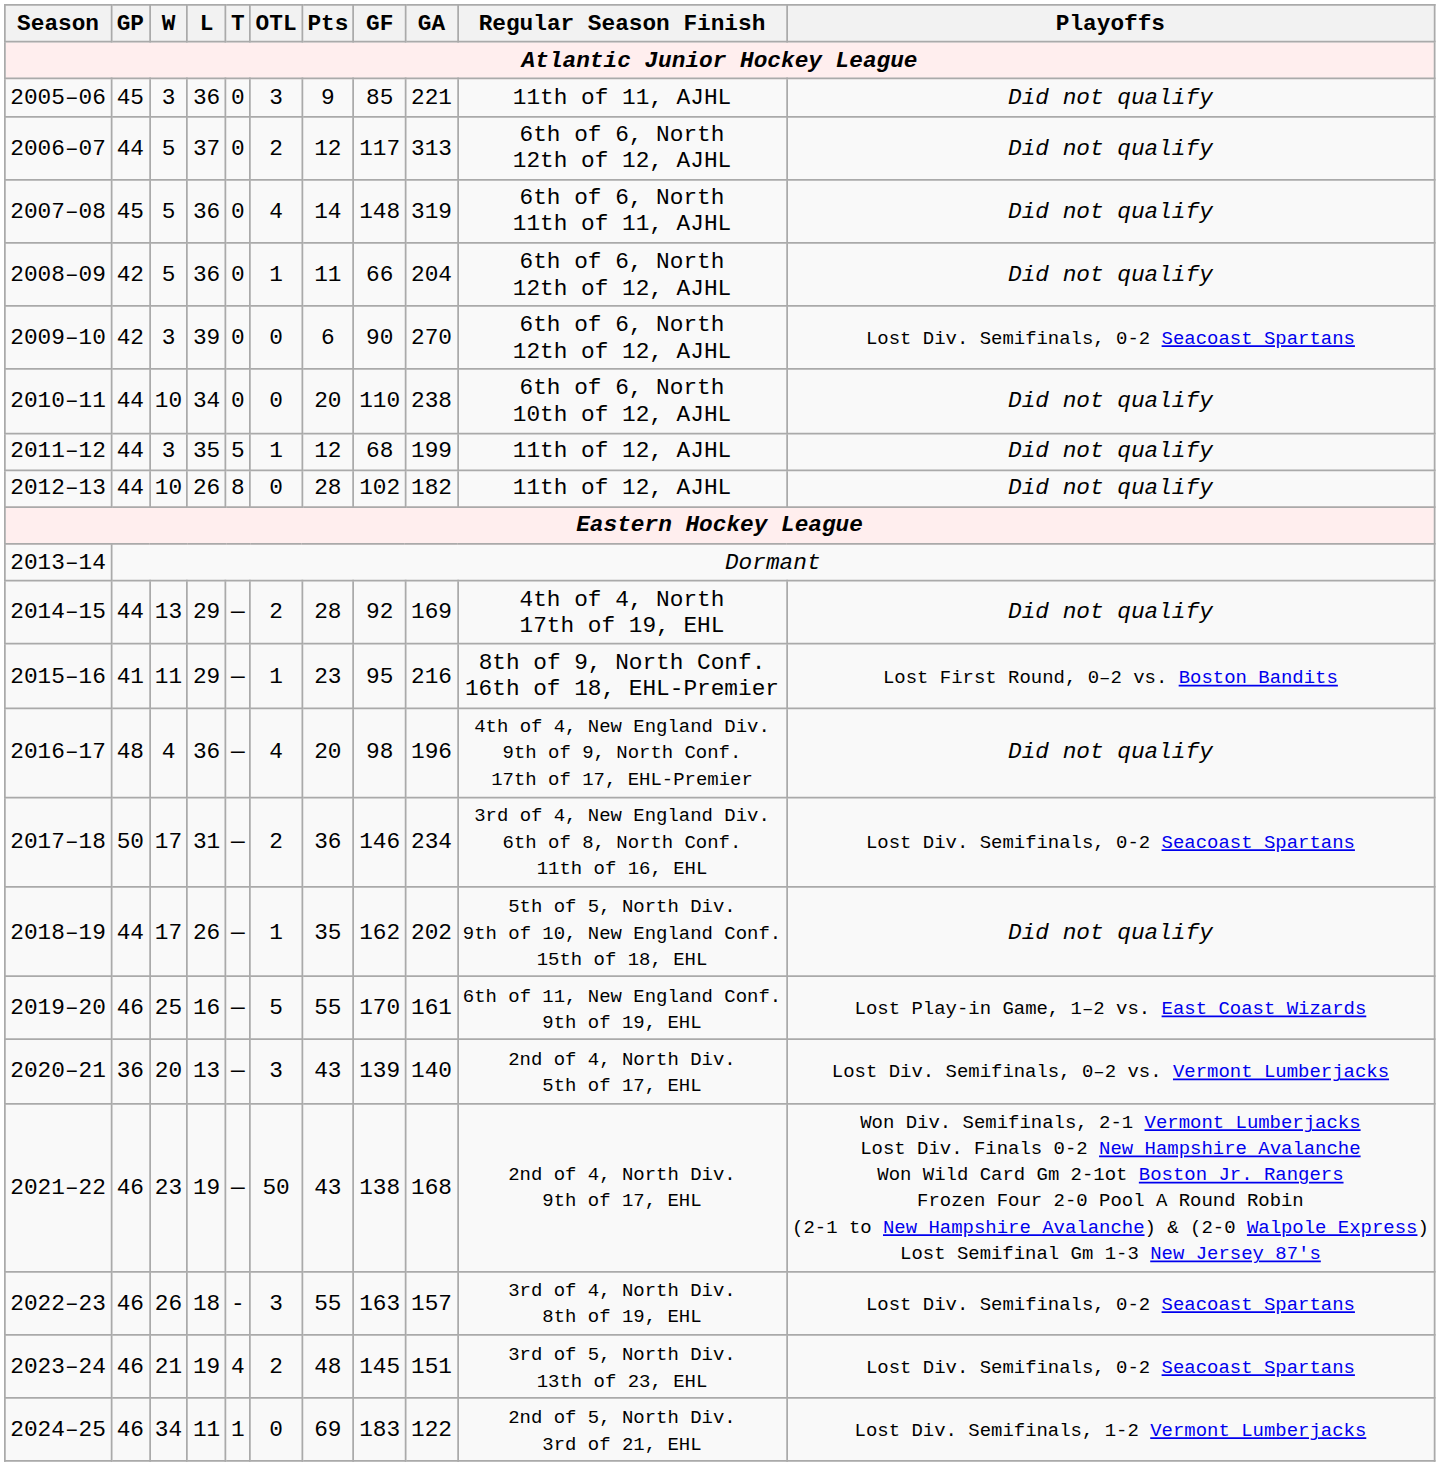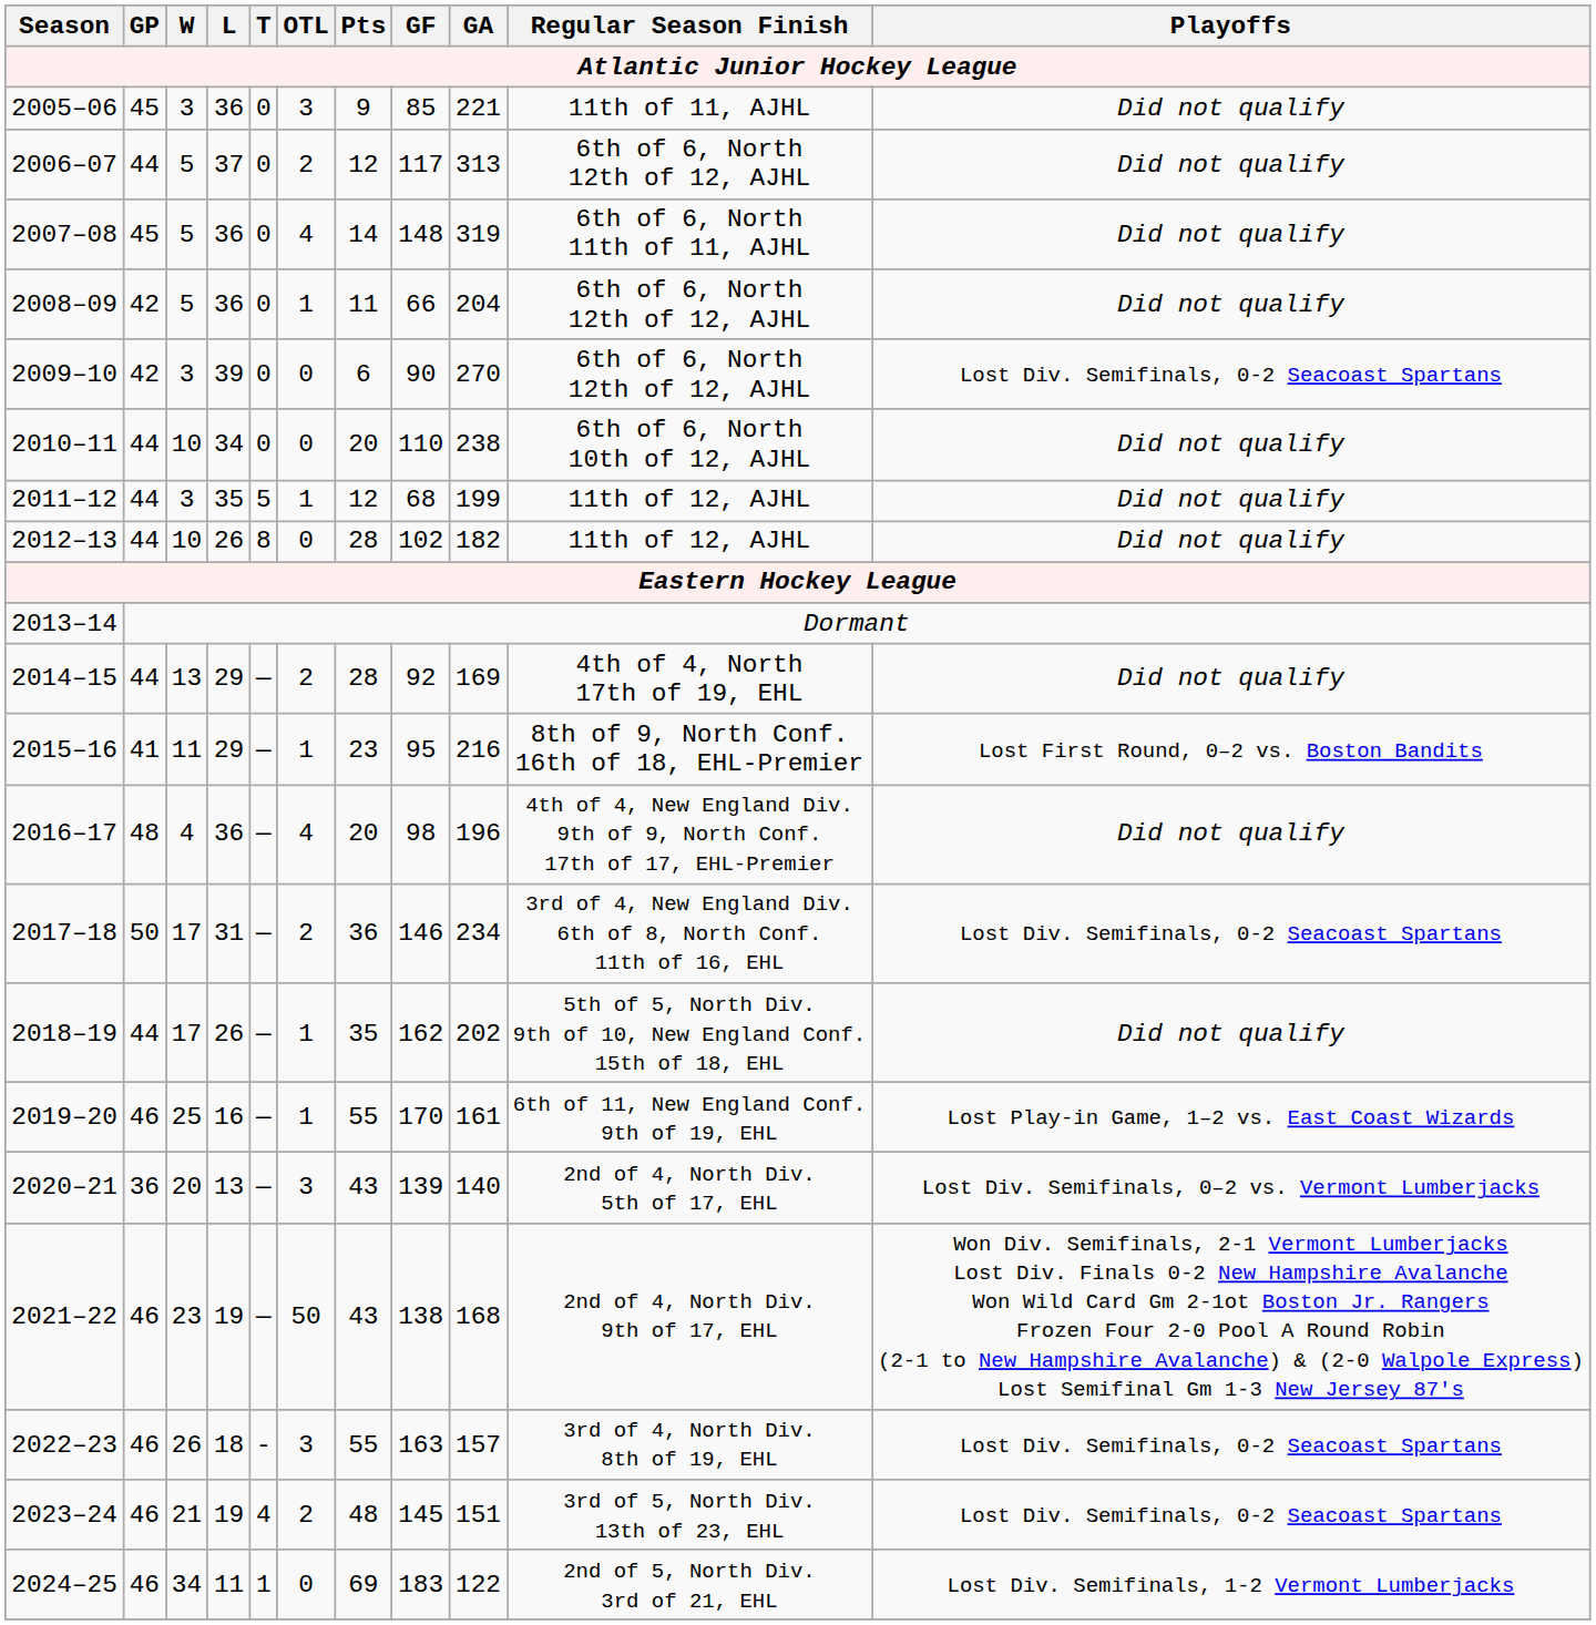2019–20 | OTL: 5 -> 1
